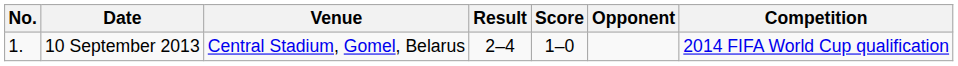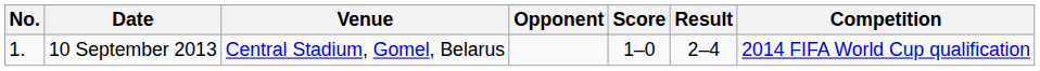columns swapped: Opponent <-> Result
